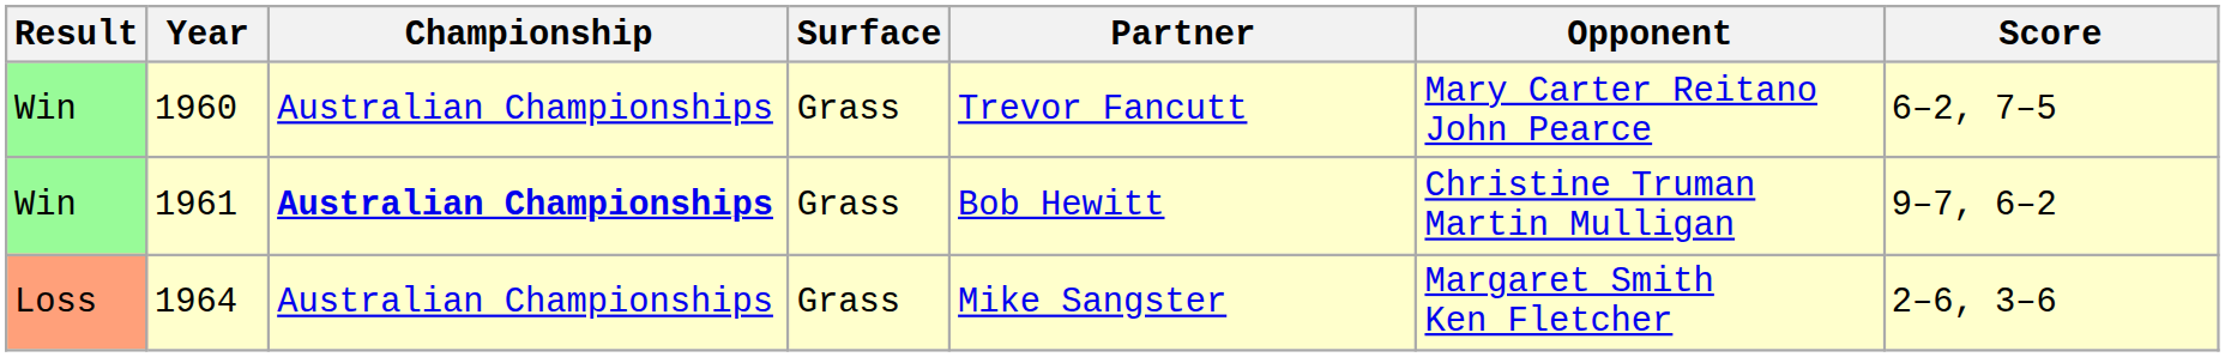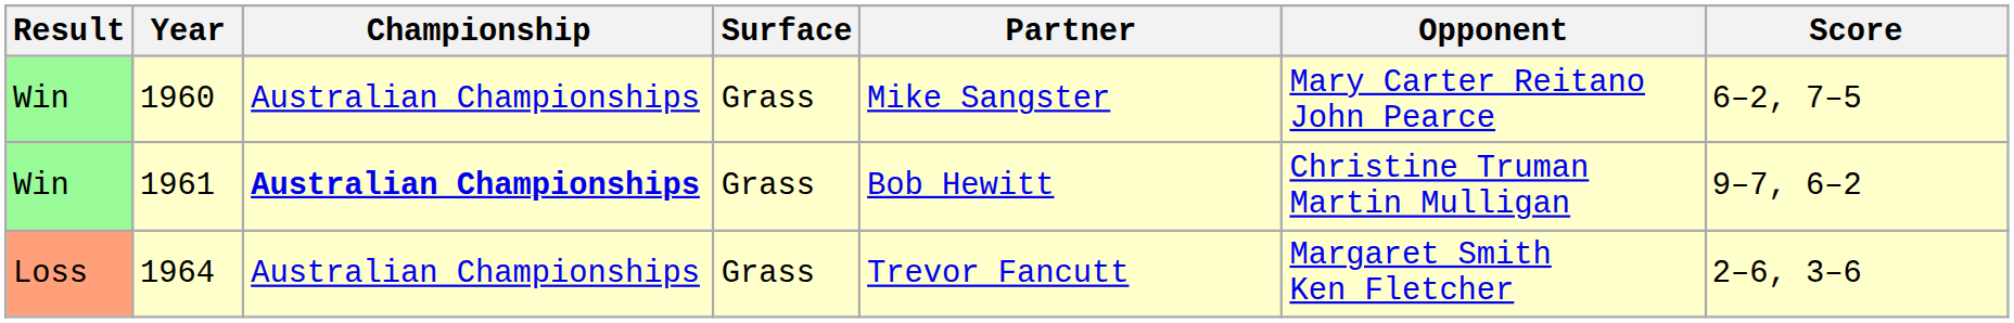1960 | Partner: Trevor Fancutt -> Mike Sangster
1964 | Partner: Mike Sangster -> Trevor Fancutt
